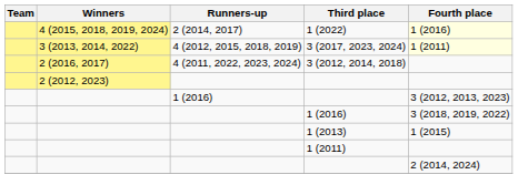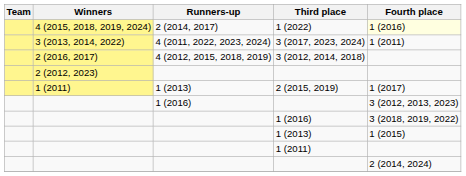3 (2017, 2023, 2024) | Runners-up: 4 (2012, 2015, 2018, 2019) -> 4 (2011, 2022, 2023, 2024)
3 (2017, 2023, 2024) | Fourth place: lightyellow background -> no background
3 (2012, 2014, 2018) | Runners-up: 4 (2011, 2022, 2023, 2024) -> 4 (2012, 2015, 2018, 2019)
+ row: 1 (2011) | 1 (2013) | 2 (2015, 2019) | 1 (2017)
